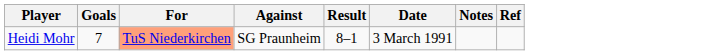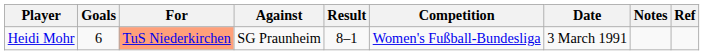+ column: Competition | Women's Fußball-Bundesliga
Heidi Mohr | Goals: 7 -> 6
